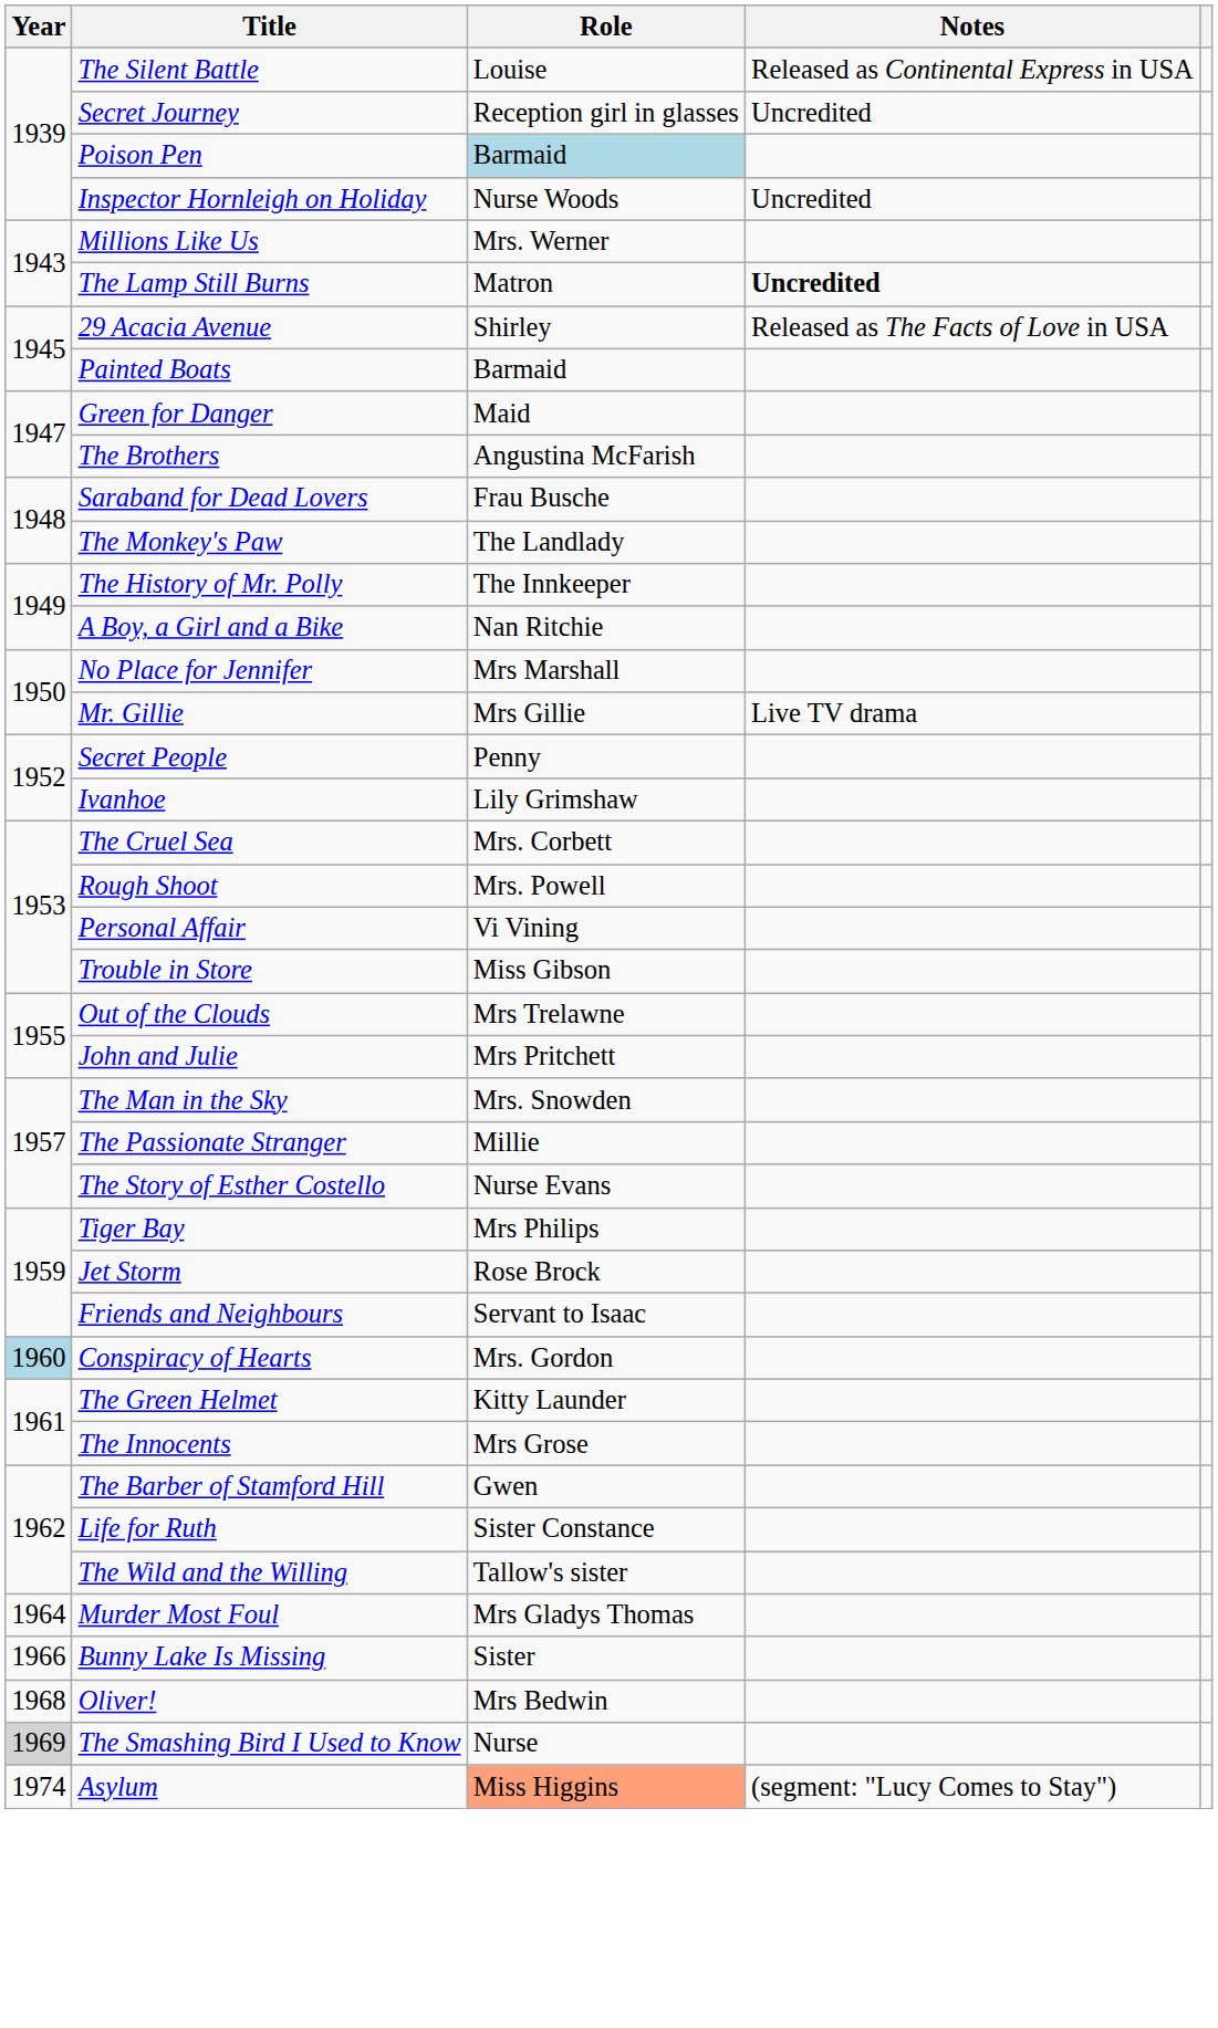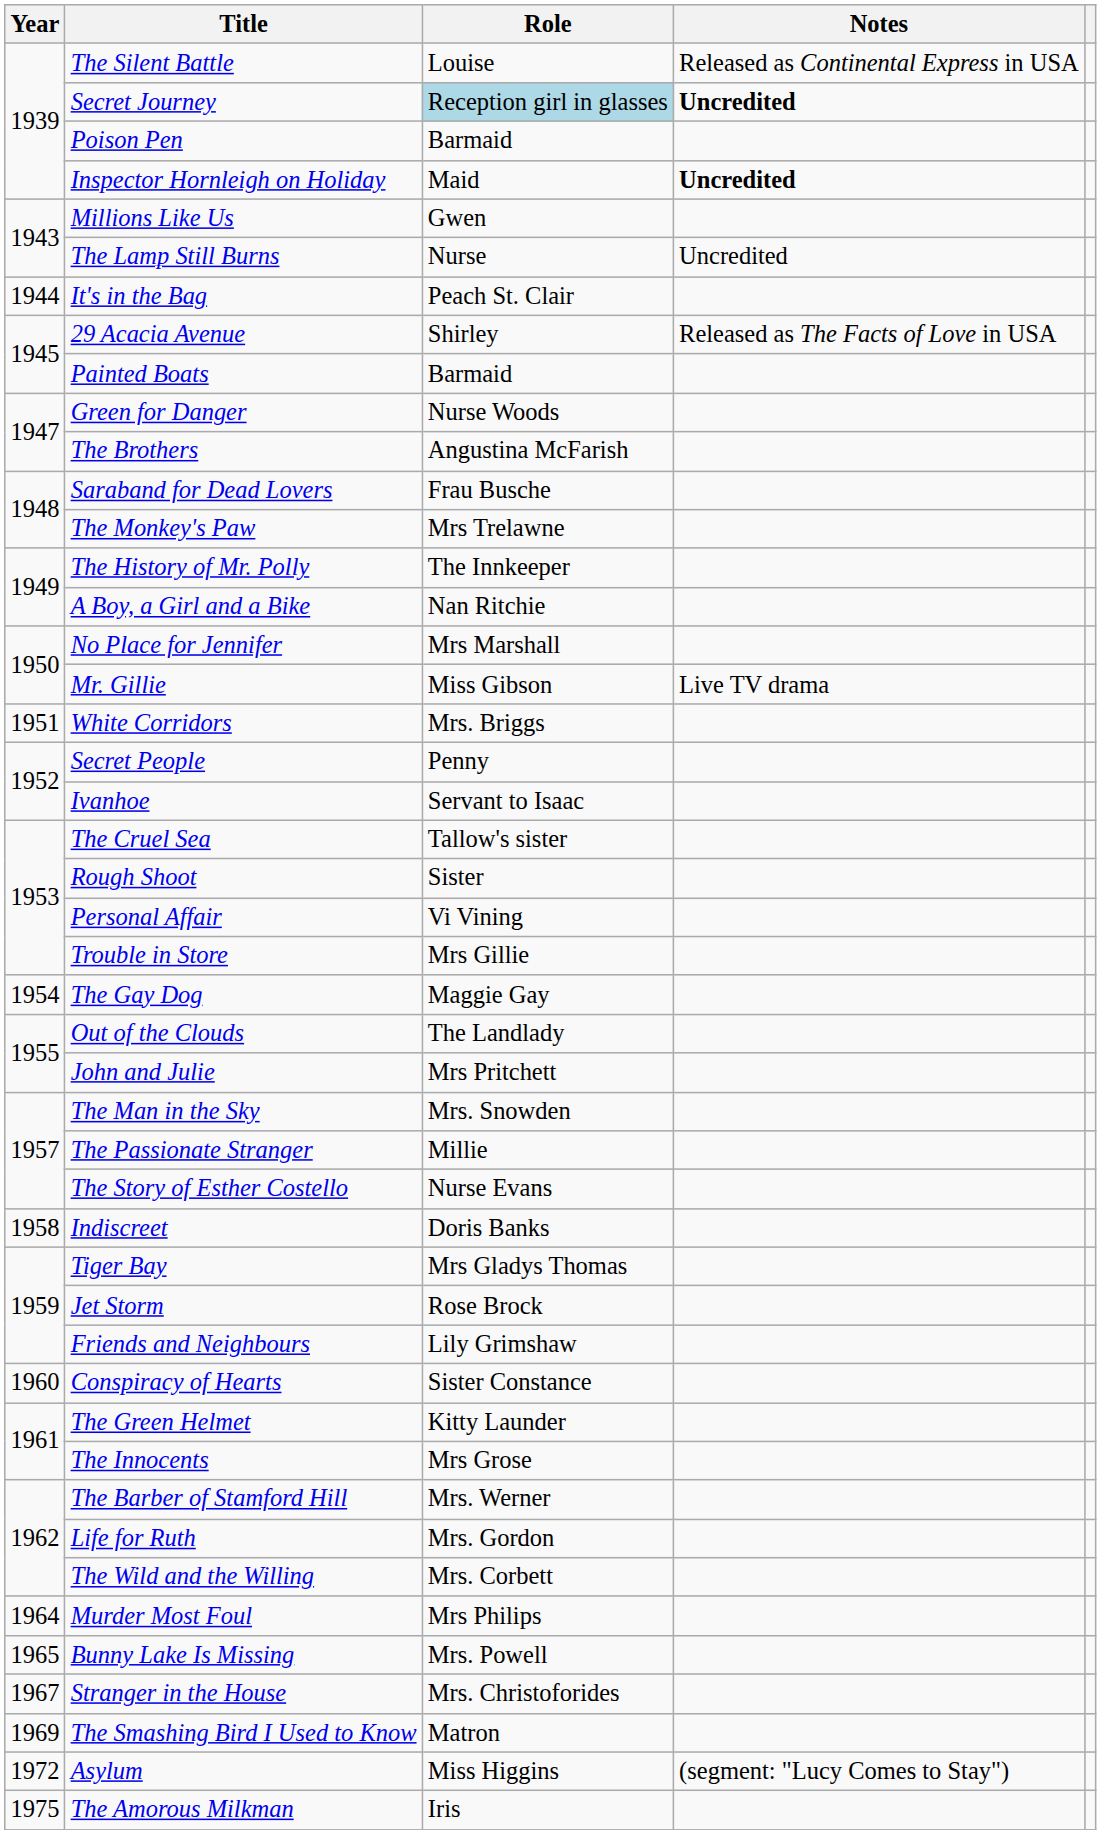Secret Journey | Role: no background -> lightblue background
Secret Journey | Notes: normal -> bold
Poison Pen | Role: lightblue background -> no background
Inspector Hornleigh on Holiday | Role: Nurse Woods -> Maid
Inspector Hornleigh on Holiday | Notes: normal -> bold
Millions Like Us | Role: Mrs. Werner -> Gwen
The Lamp Still Burns | Role: Matron -> Nurse
The Lamp Still Burns | Notes: bold -> normal
+ row: 1944 | It's in the Bag | Peach St. Clair
Green for Danger | Role: Maid -> Nurse Woods
The Monkey's Paw | Role: The Landlady -> Mrs Trelawne
Mr. Gillie | Role: Mrs Gillie -> Miss Gibson
+ row: 1951 | White Corridors | Mrs. Briggs
Ivanhoe | Role: Lily Grimshaw -> Servant to Isaac
The Cruel Sea | Role: Mrs. Corbett -> Tallow's sister
Rough Shoot | Role: Mrs. Powell -> Sister
Trouble in Store | Role: Miss Gibson -> Mrs Gillie
+ row: 1954 | The Gay Dog | Maggie Gay
Out of the Clouds | Role: Mrs Trelawne -> The Landlady
+ row: 1958 | Indiscreet | Doris Banks
Tiger Bay | Role: Mrs Philips -> Mrs Gladys Thomas
Friends and Neighbours | Role: Servant to Isaac -> Lily Grimshaw
Conspiracy of Hearts | Year: lightblue background -> no background
Conspiracy of Hearts | Role: Mrs. Gordon -> Sister Constance
The Barber of Stamford Hill | Role: Gwen -> Mrs. Werner
Life for Ruth | Role: Sister Constance -> Mrs. Gordon
The Wild and the Willing | Role: Tallow's sister -> Mrs. Corbett
Murder Most Foul | Role: Mrs Gladys Thomas -> Mrs Philips
Bunny Lake Is Missing | Year: 1966 -> 1965
Bunny Lake Is Missing | Role: Sister -> Mrs. Powell
+ row: 1967 | Stranger in the House | Mrs. Christoforides
- row: 1968 | Oliver! | Mrs Bedwin
The Smashing Bird I Used to Know | Year: lightgrey background -> no background
The Smashing Bird I Used to Know | Role: Nurse -> Matron
Asylum | Year: 1974 -> 1972
Asylum | Role: lightsalmon background -> no background
+ row: 1975 | The Amorous Milkman | Iris
